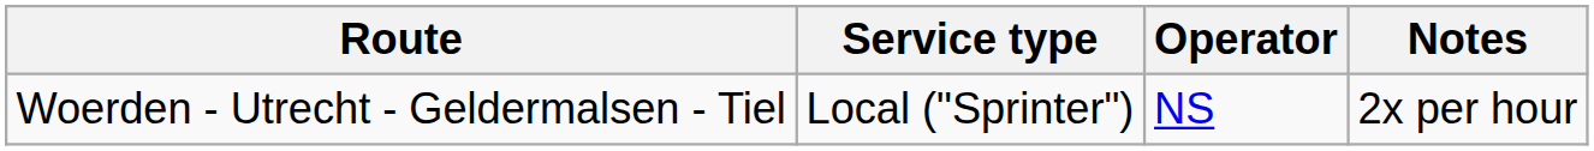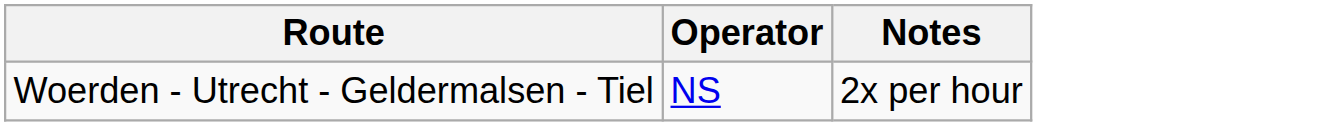- column: Service type | Local ("Sprinter")
